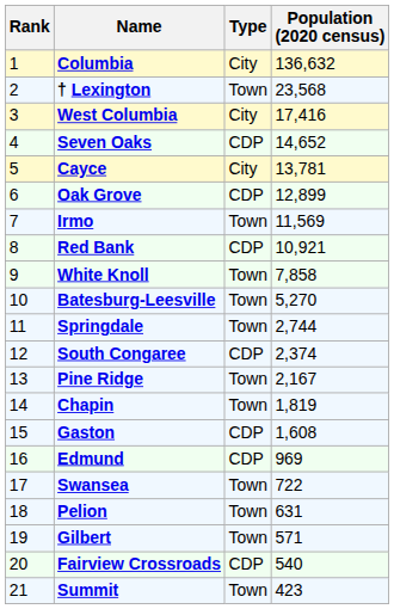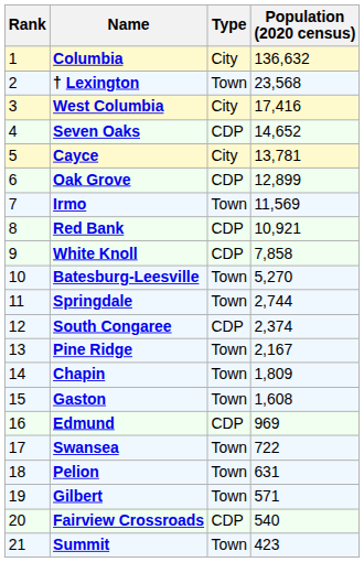White Knoll | Type: Town -> CDP
Chapin | Population (2020 census): 1,819 -> 1,809
Gaston | Type: CDP -> Town
